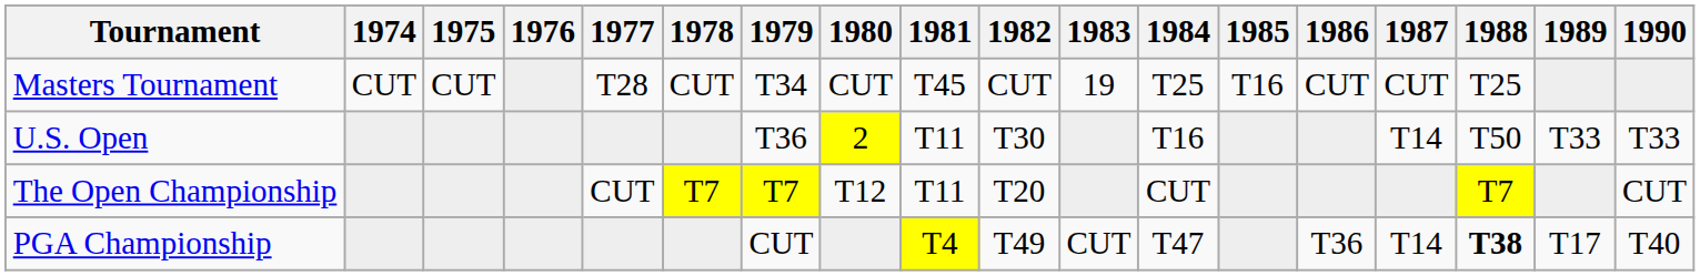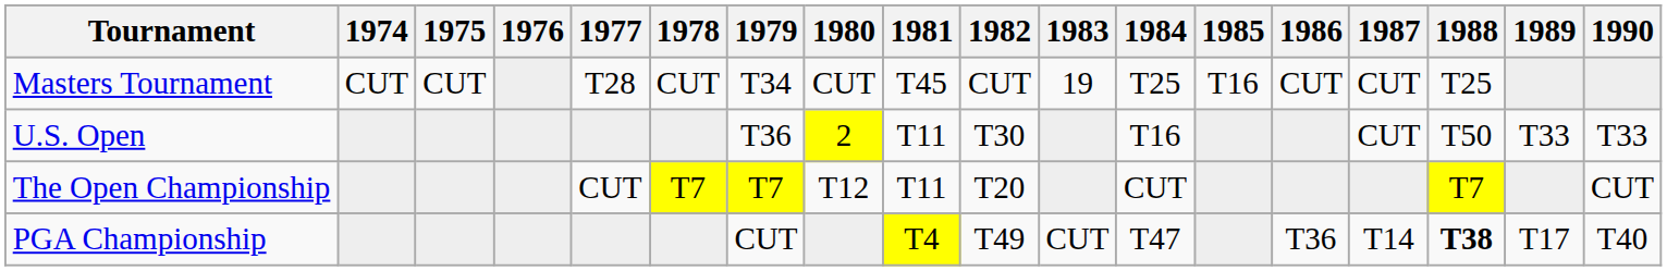U.S. Open | 1987: T14 -> CUT
